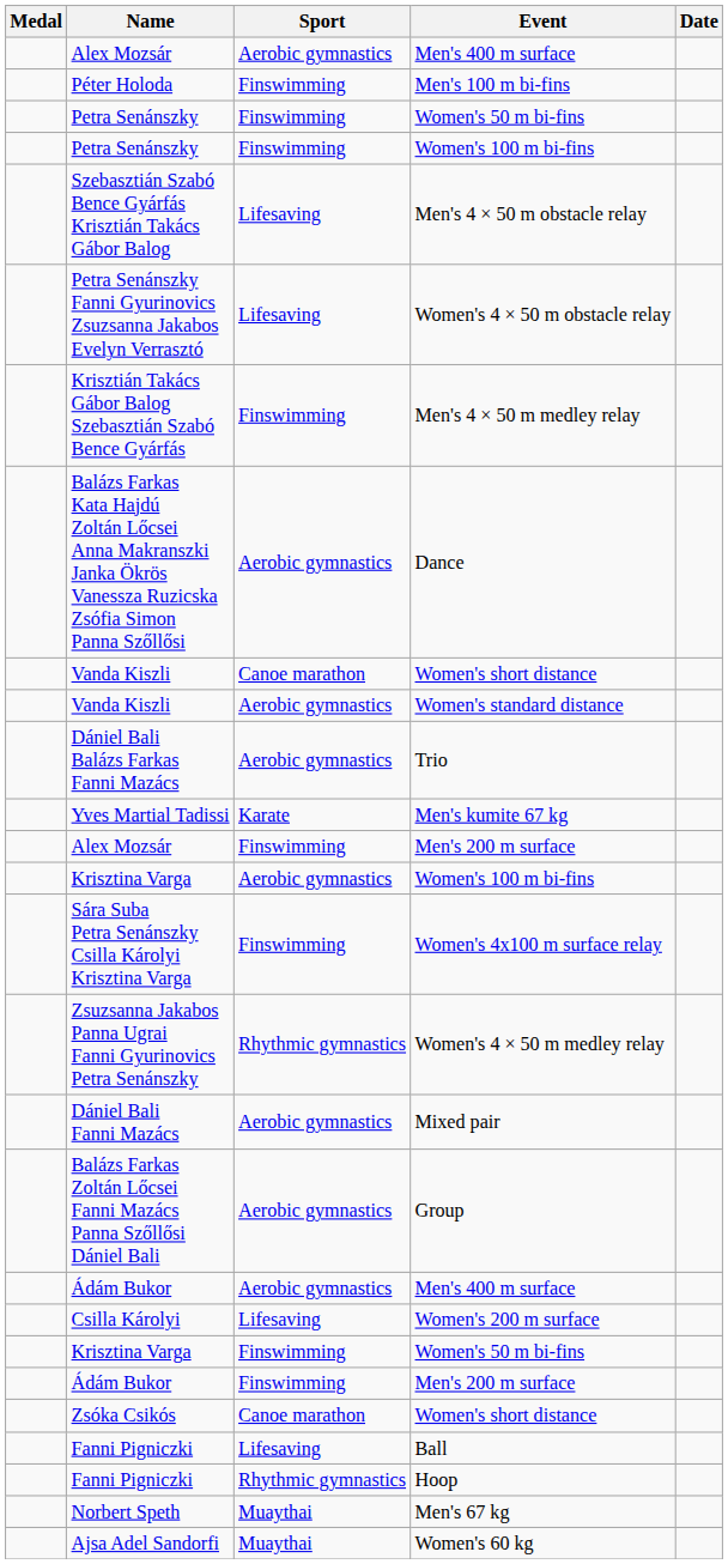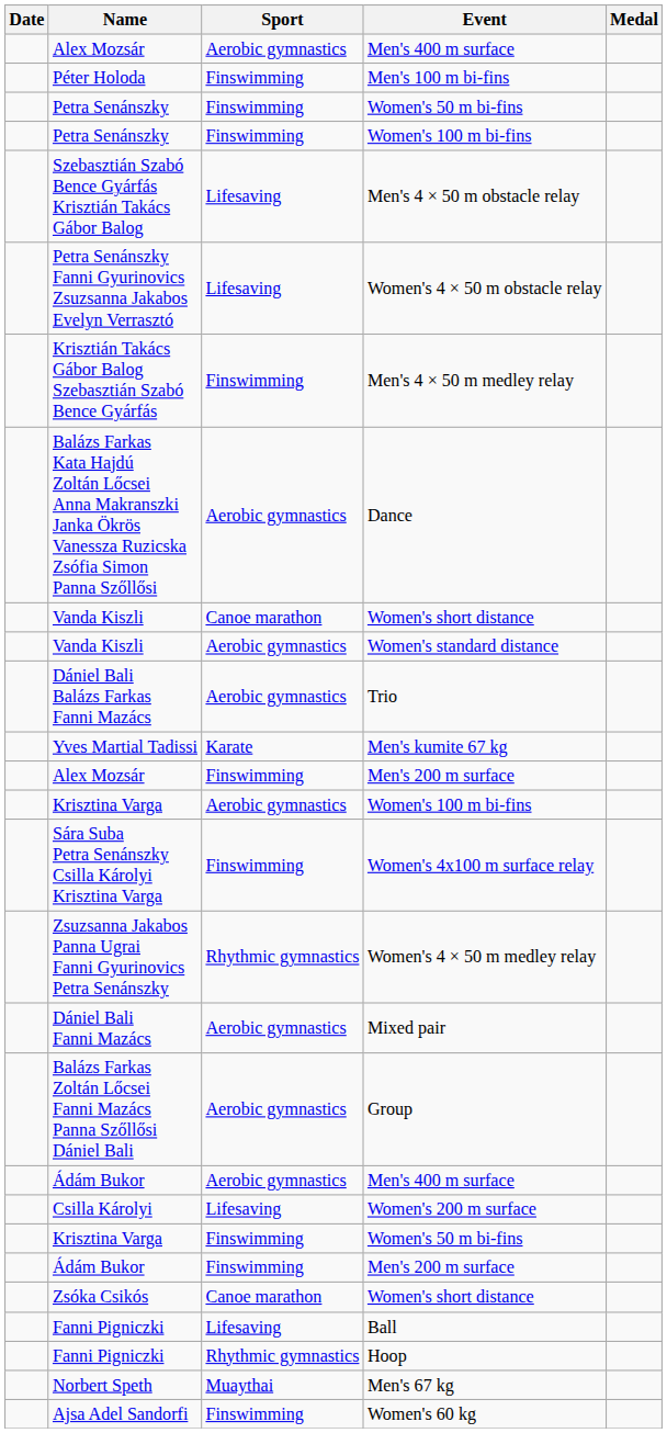columns swapped: Medal <-> Date
Women's 60 kg | Sport: Muaythai -> Finswimming
